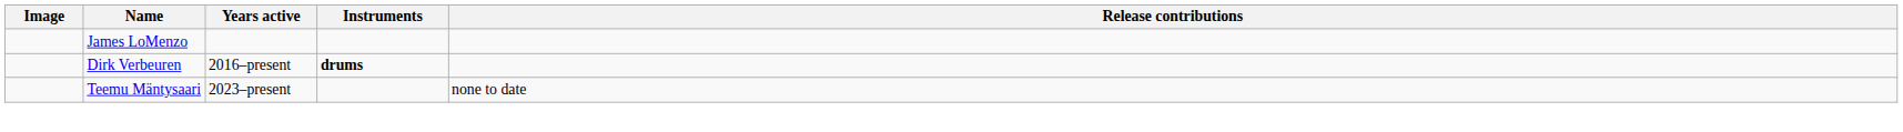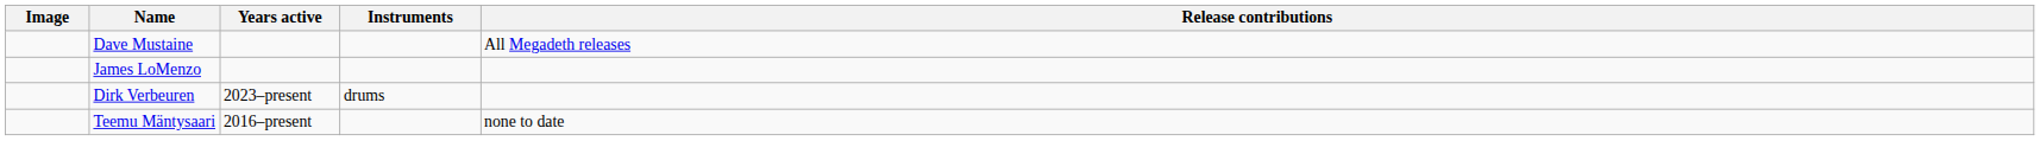+ row: Dave Mustaine | All Megadeth releases
Dirk Verbeuren | Years active: 2016–present -> 2023–present
Dirk Verbeuren | Instruments: bold -> normal
Teemu Mäntysaari | Years active: 2023–present -> 2016–present
